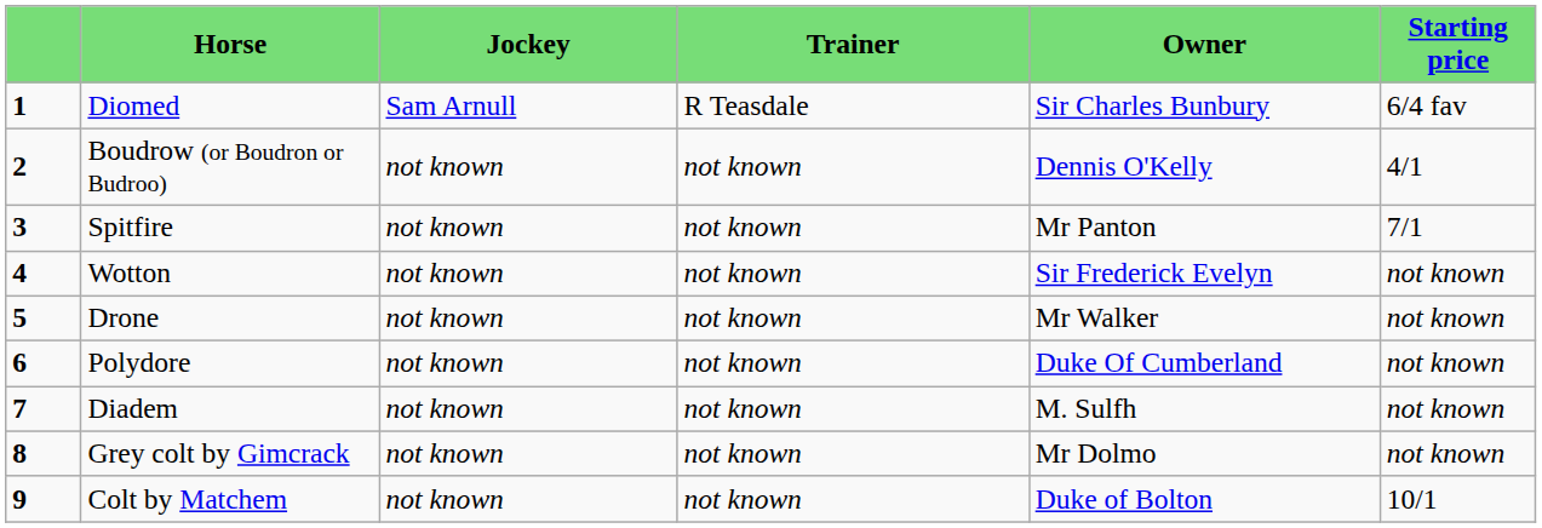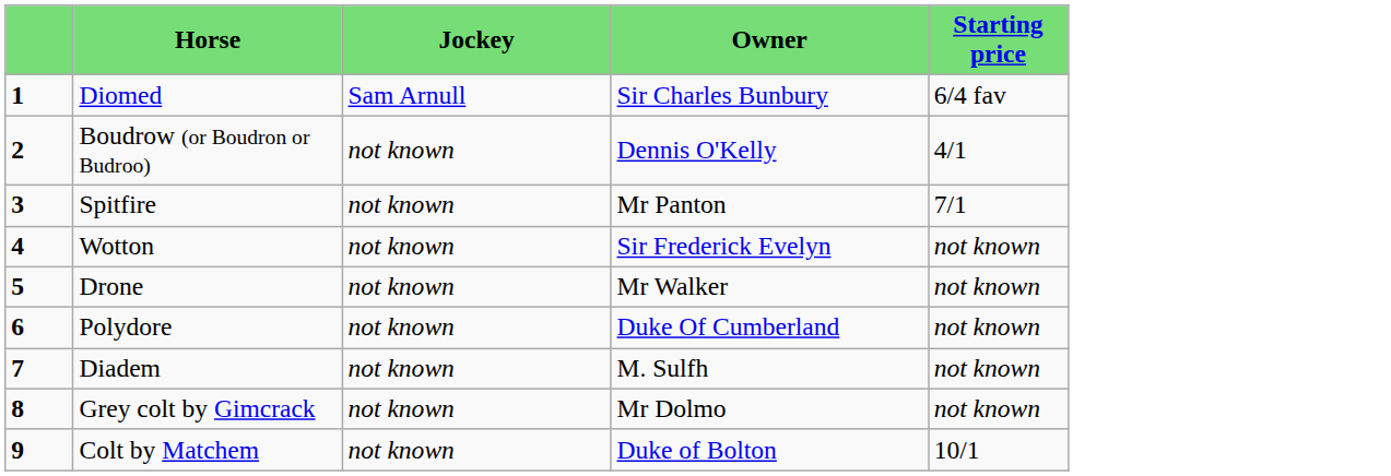- column: Trainer | R Teasdale | not known | not known | not known | not known | not known | not known | not known | not known
